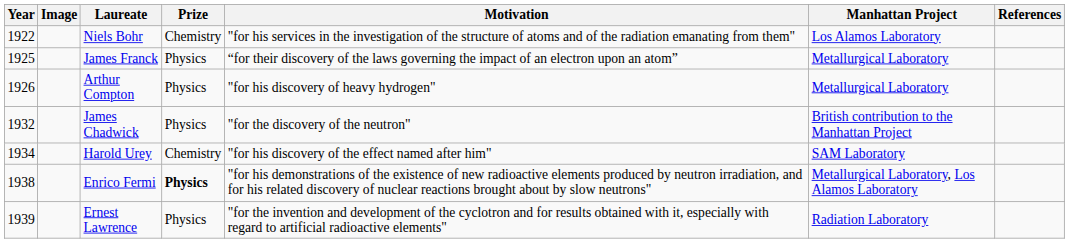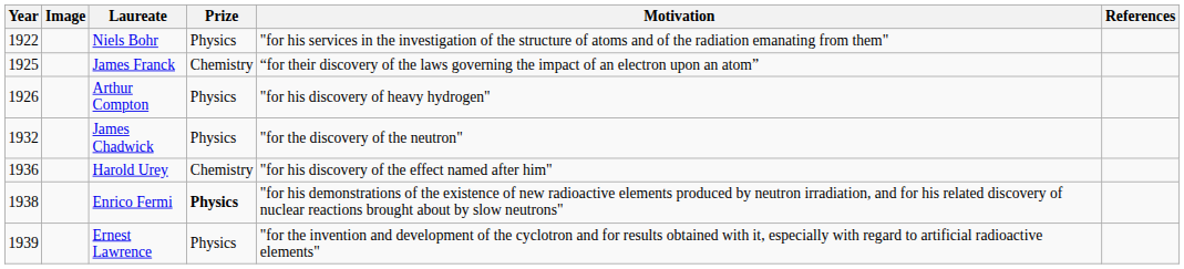- column: Manhattan Project | Los Alamos Laboratory | Metallurgical Laboratory | Metallurgical Laboratory | British contribution to the Manhattan Project | SAM Laboratory | Metallurgical Laboratory, Los Alamos Laboratory | Radiation Laboratory
Niels Bohr | Prize: Chemistry -> Physics
James Franck | Prize: Physics -> Chemistry
Harold Urey | Year: 1934 -> 1936
